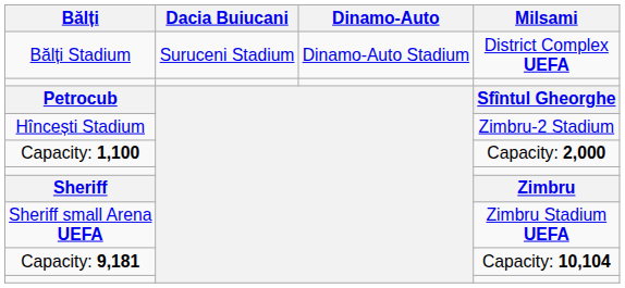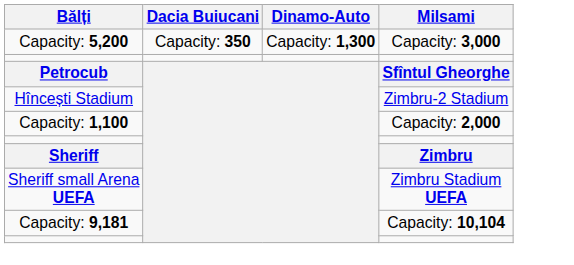- row: Bălți Stadium | Suruceni Stadium | Dinamo-Auto Stadium | District Complex UEFA
+ row: Capacity: 5,200 | Capacity: 350 | Capacity: 1,300 | Capacity: 3,000
